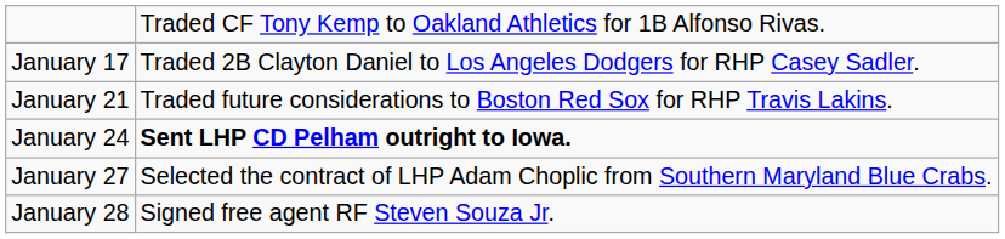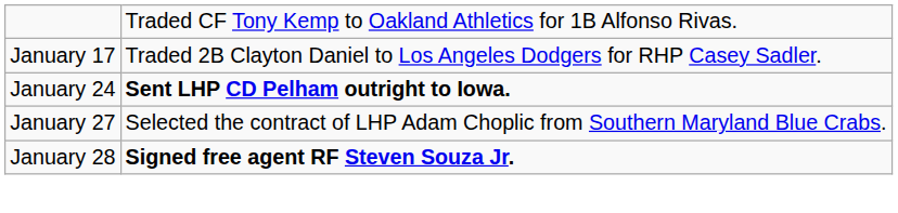- row: January 21 | Traded future considerations to Boston Red Sox for RHP Travis Lakins.
January 28 | column 2: normal -> bold
